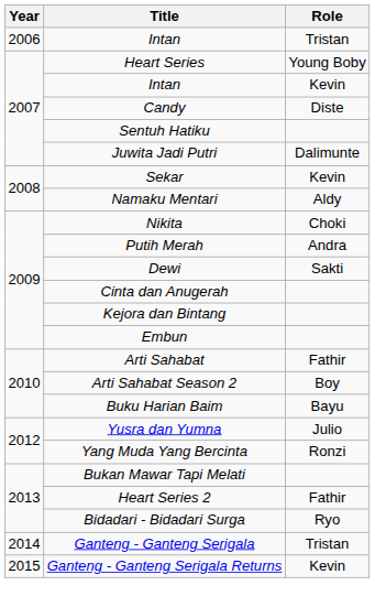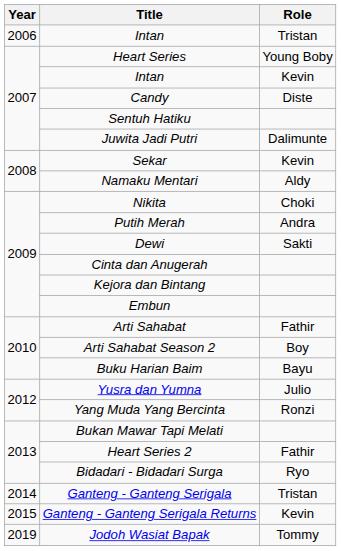+ row: 2019 | Jodoh Wasiat Bapak | Tommy
